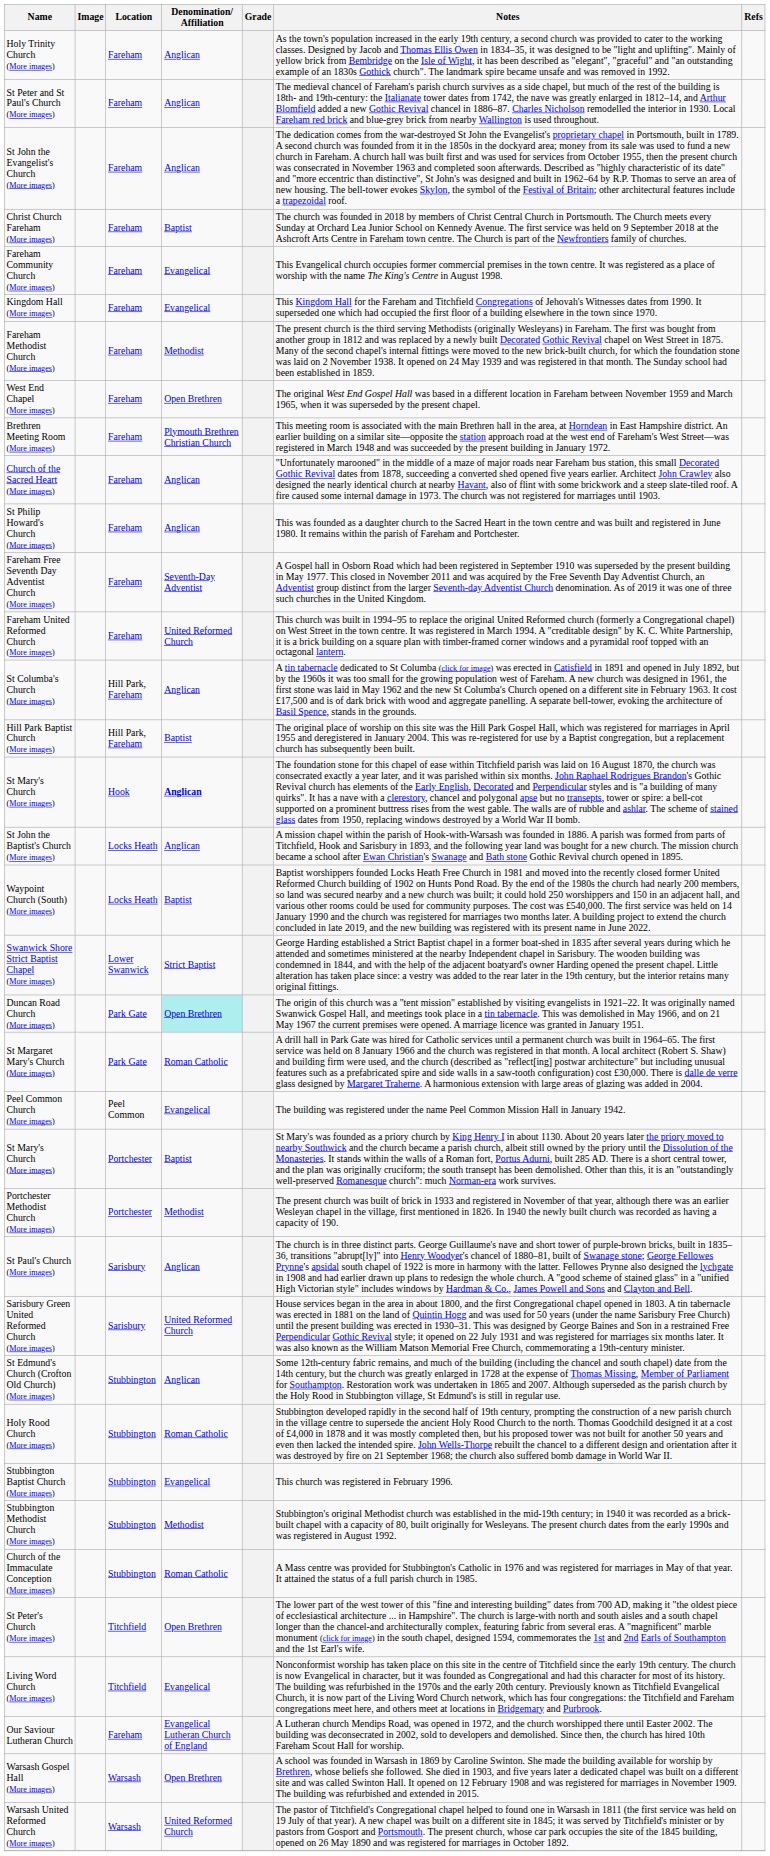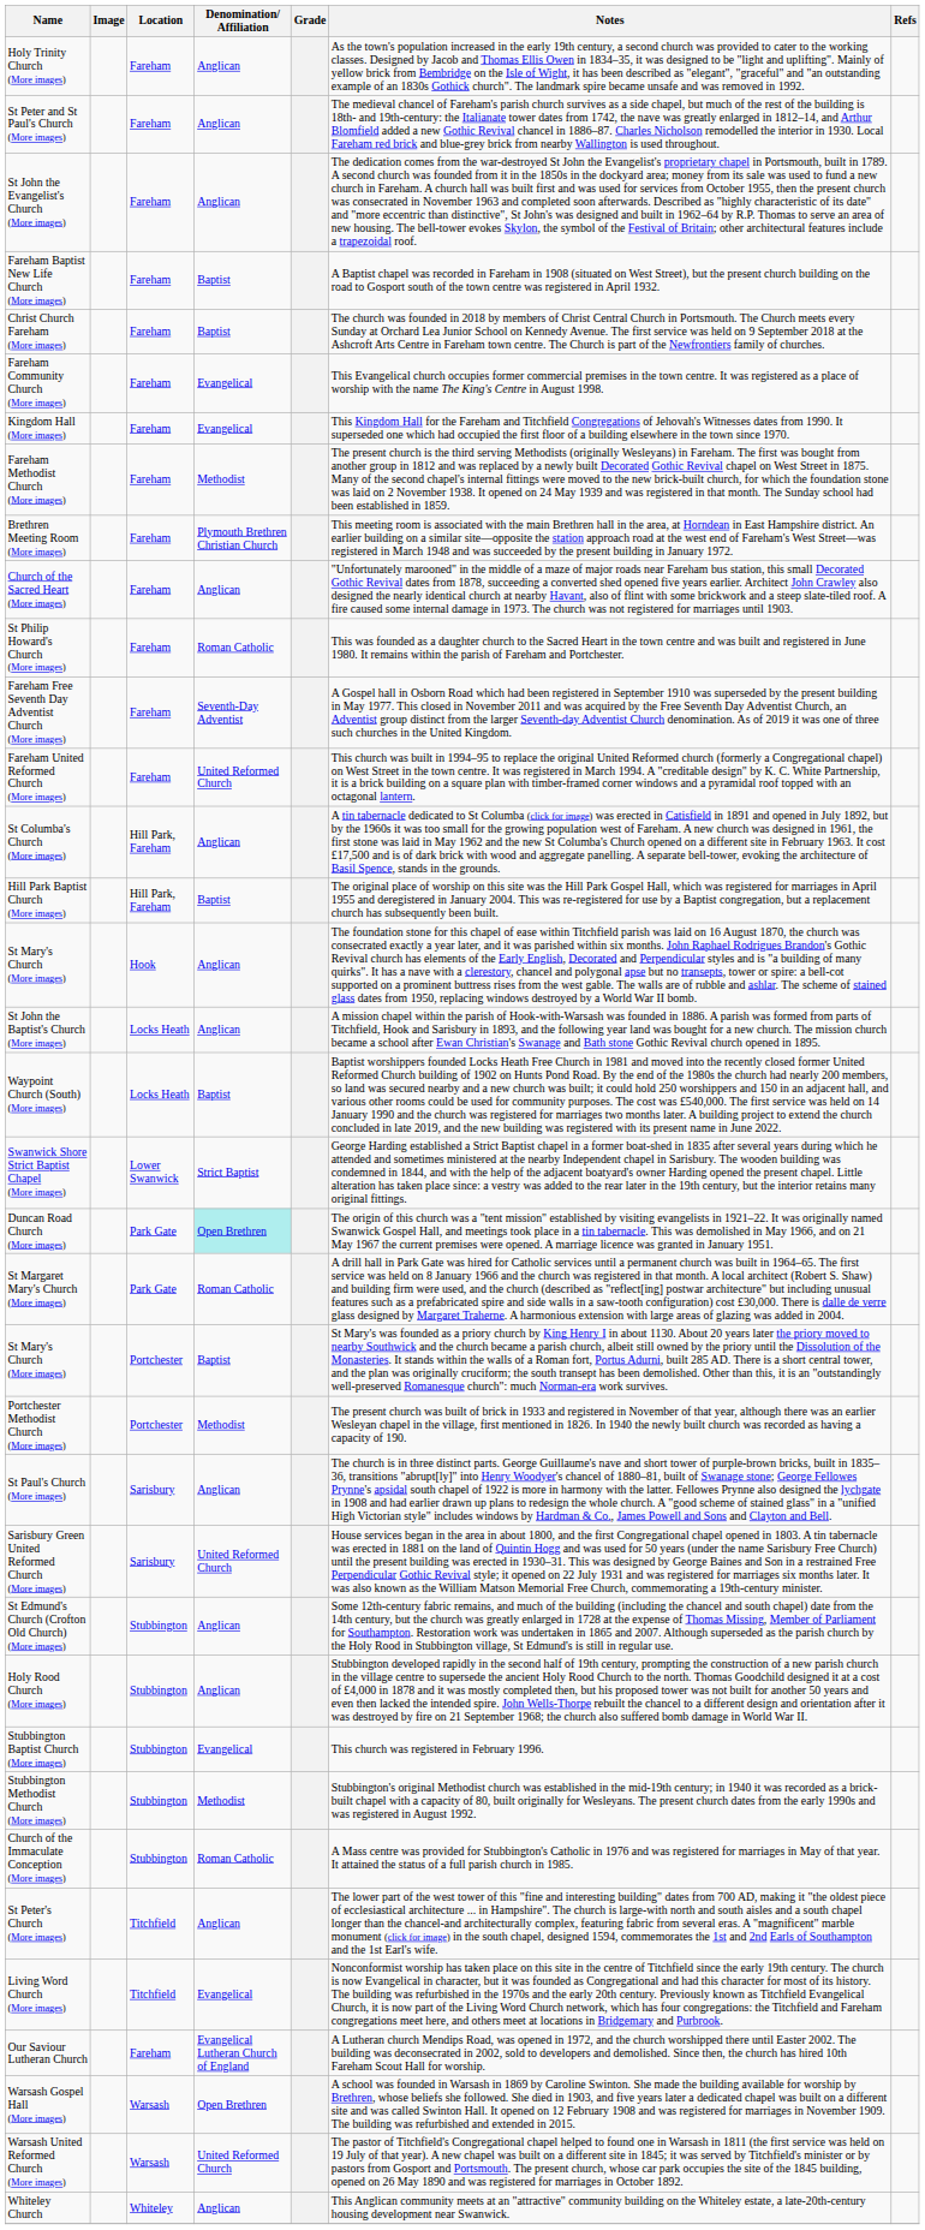+ row: Fareham Baptist New Life Church (More images) | Fareham | Baptist | A Baptist chapel was recorded in Fareham in 1908 (situated on West Street), but the present church building on the road to Gosport south of the town centre was registered in April 1932.
- row: West End Chapel (More images) | Fareham | Open Brethren | The original West End Gospel Hall was based in a different location in Fareham between November 1959 and March 1965, when it was superseded by the present chapel.
St Philip Howard's Church (More images) | Denomination/ Affiliation: Anglican -> Roman Catholic
St Mary's Church (More images) / Hook | Denomination/ Affiliation: bold -> normal
- row: Peel Common Church (More images) | Peel Common | Evangelical | The building was registered under the name Peel Common Mission Hall in January 1942.
Holy Rood Church (More images) | Denomination/ Affiliation: Roman Catholic -> Anglican
St Peter's Church (More images) | Denomination/ Affiliation: Open Brethren -> Anglican
+ row: Whiteley Church | Whiteley | Anglican | This Anglican community meets at an "attractive" community building on the Whiteley estate, a late-20th-century housing development near Swanwick.
